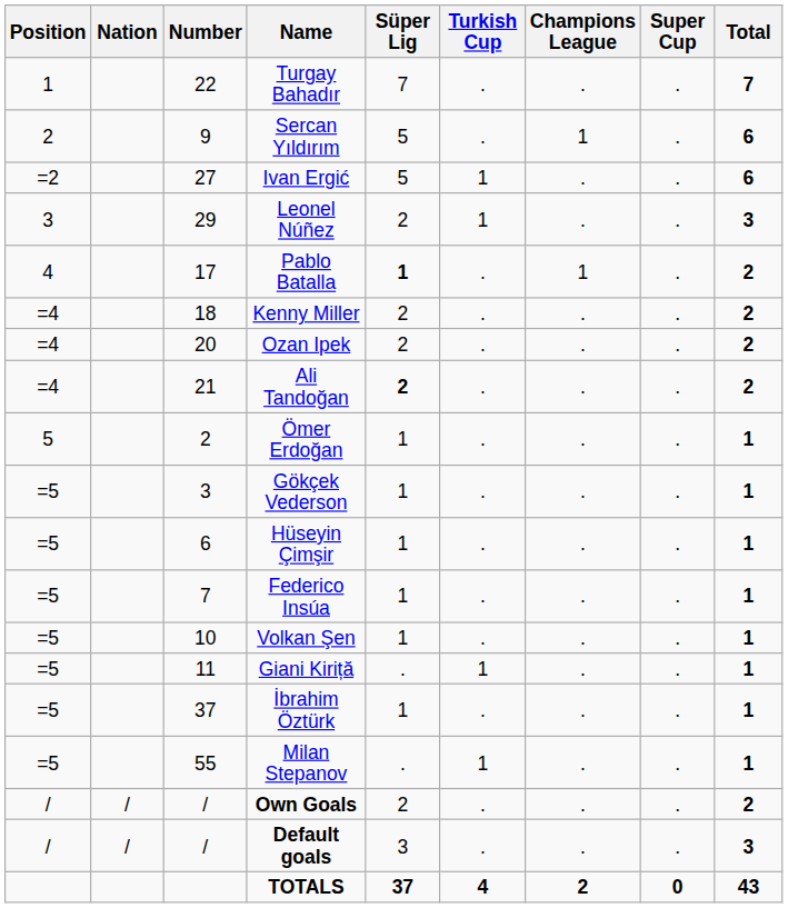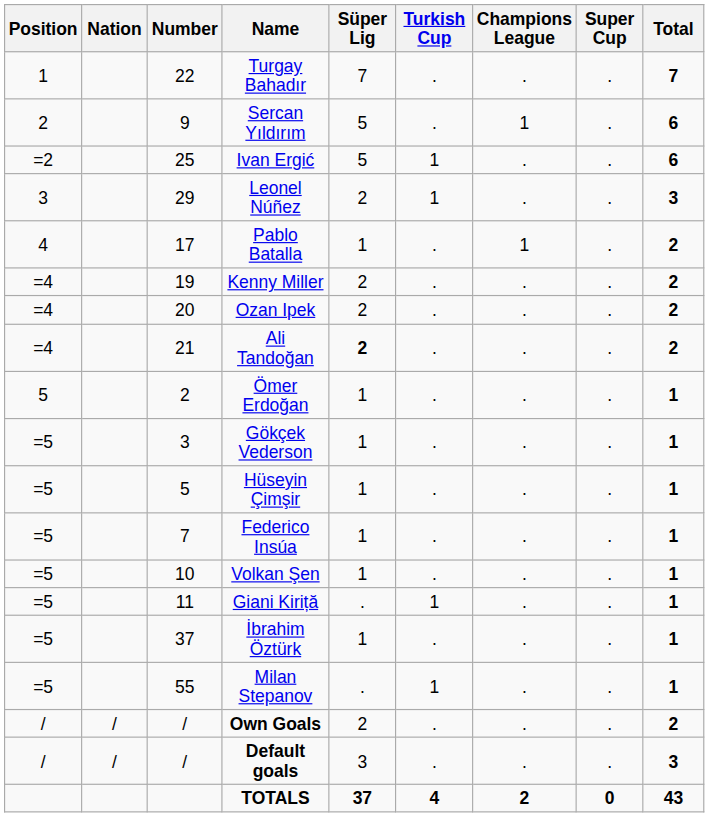Ivan Ergić | Number: 27 -> 25
Pablo Batalla | Süper Lig: bold -> normal
Kenny Miller | Number: 18 -> 19
Hüseyin Çimşir | Number: 6 -> 5
